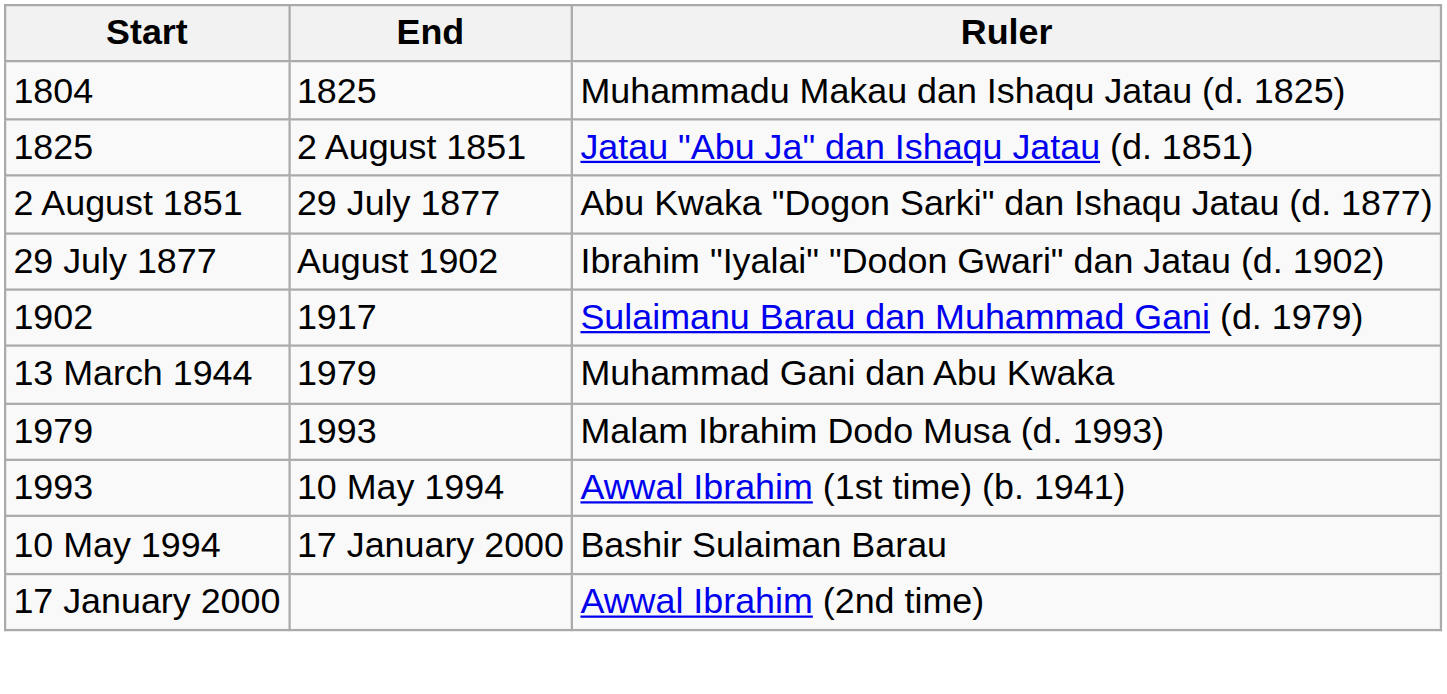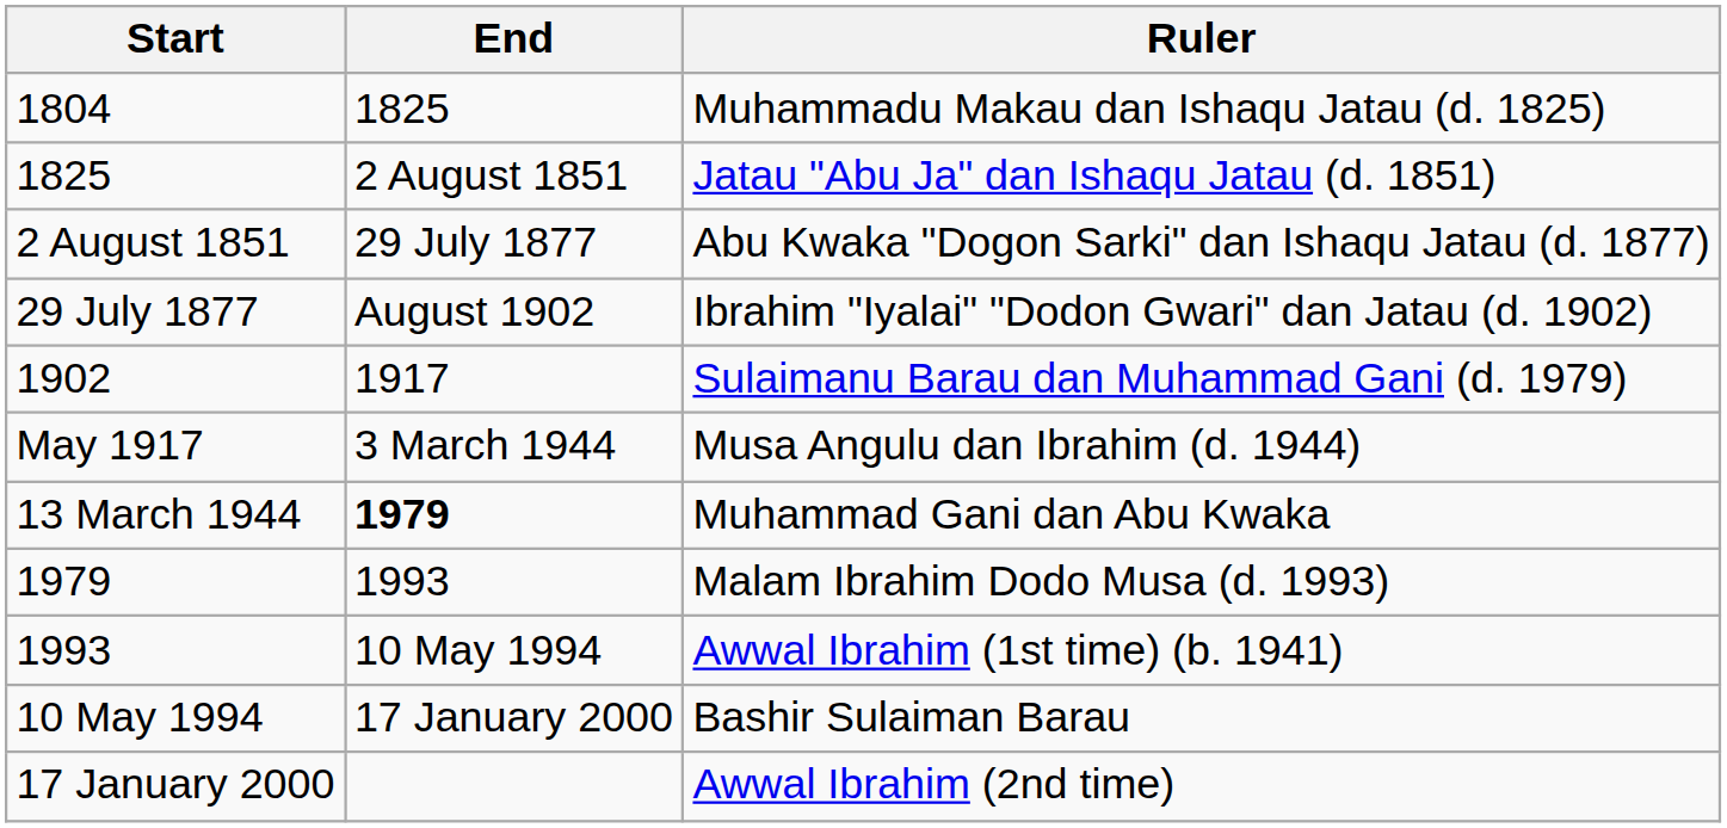+ row: May 1917 | 3 March 1944 | Musa Angulu dan Ibrahim (d. 1944)
13 March 1944 | End: normal -> bold
